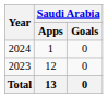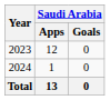rows swapped: 2023 <-> 2024
